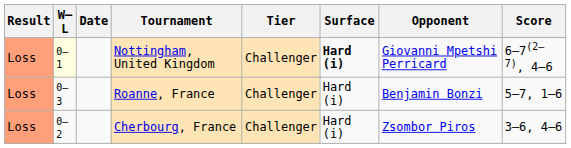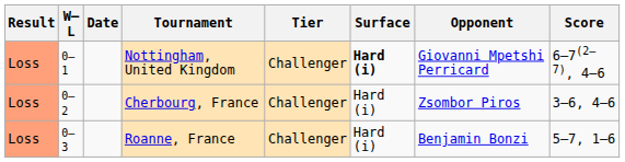Nottingham, United Kingdom | W–L: lightyellow background -> no background
rows swapped: Cherbourg, France <-> Roanne, France
